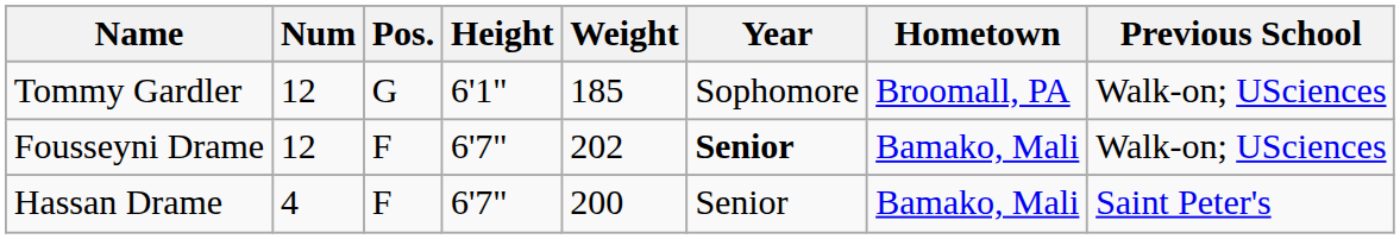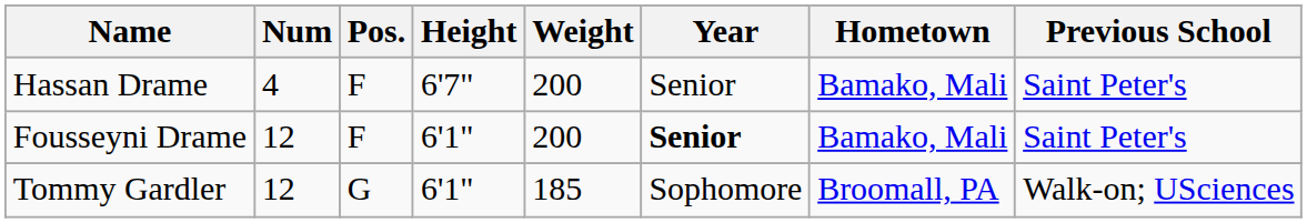rows swapped: Hassan Drame <-> Tommy Gardler
Fousseyni Drame | Height: 6'7" -> 6'1"
Fousseyni Drame | Weight: 202 -> 200
Fousseyni Drame | Previous School: Walk-on; USciences -> Saint Peter's
